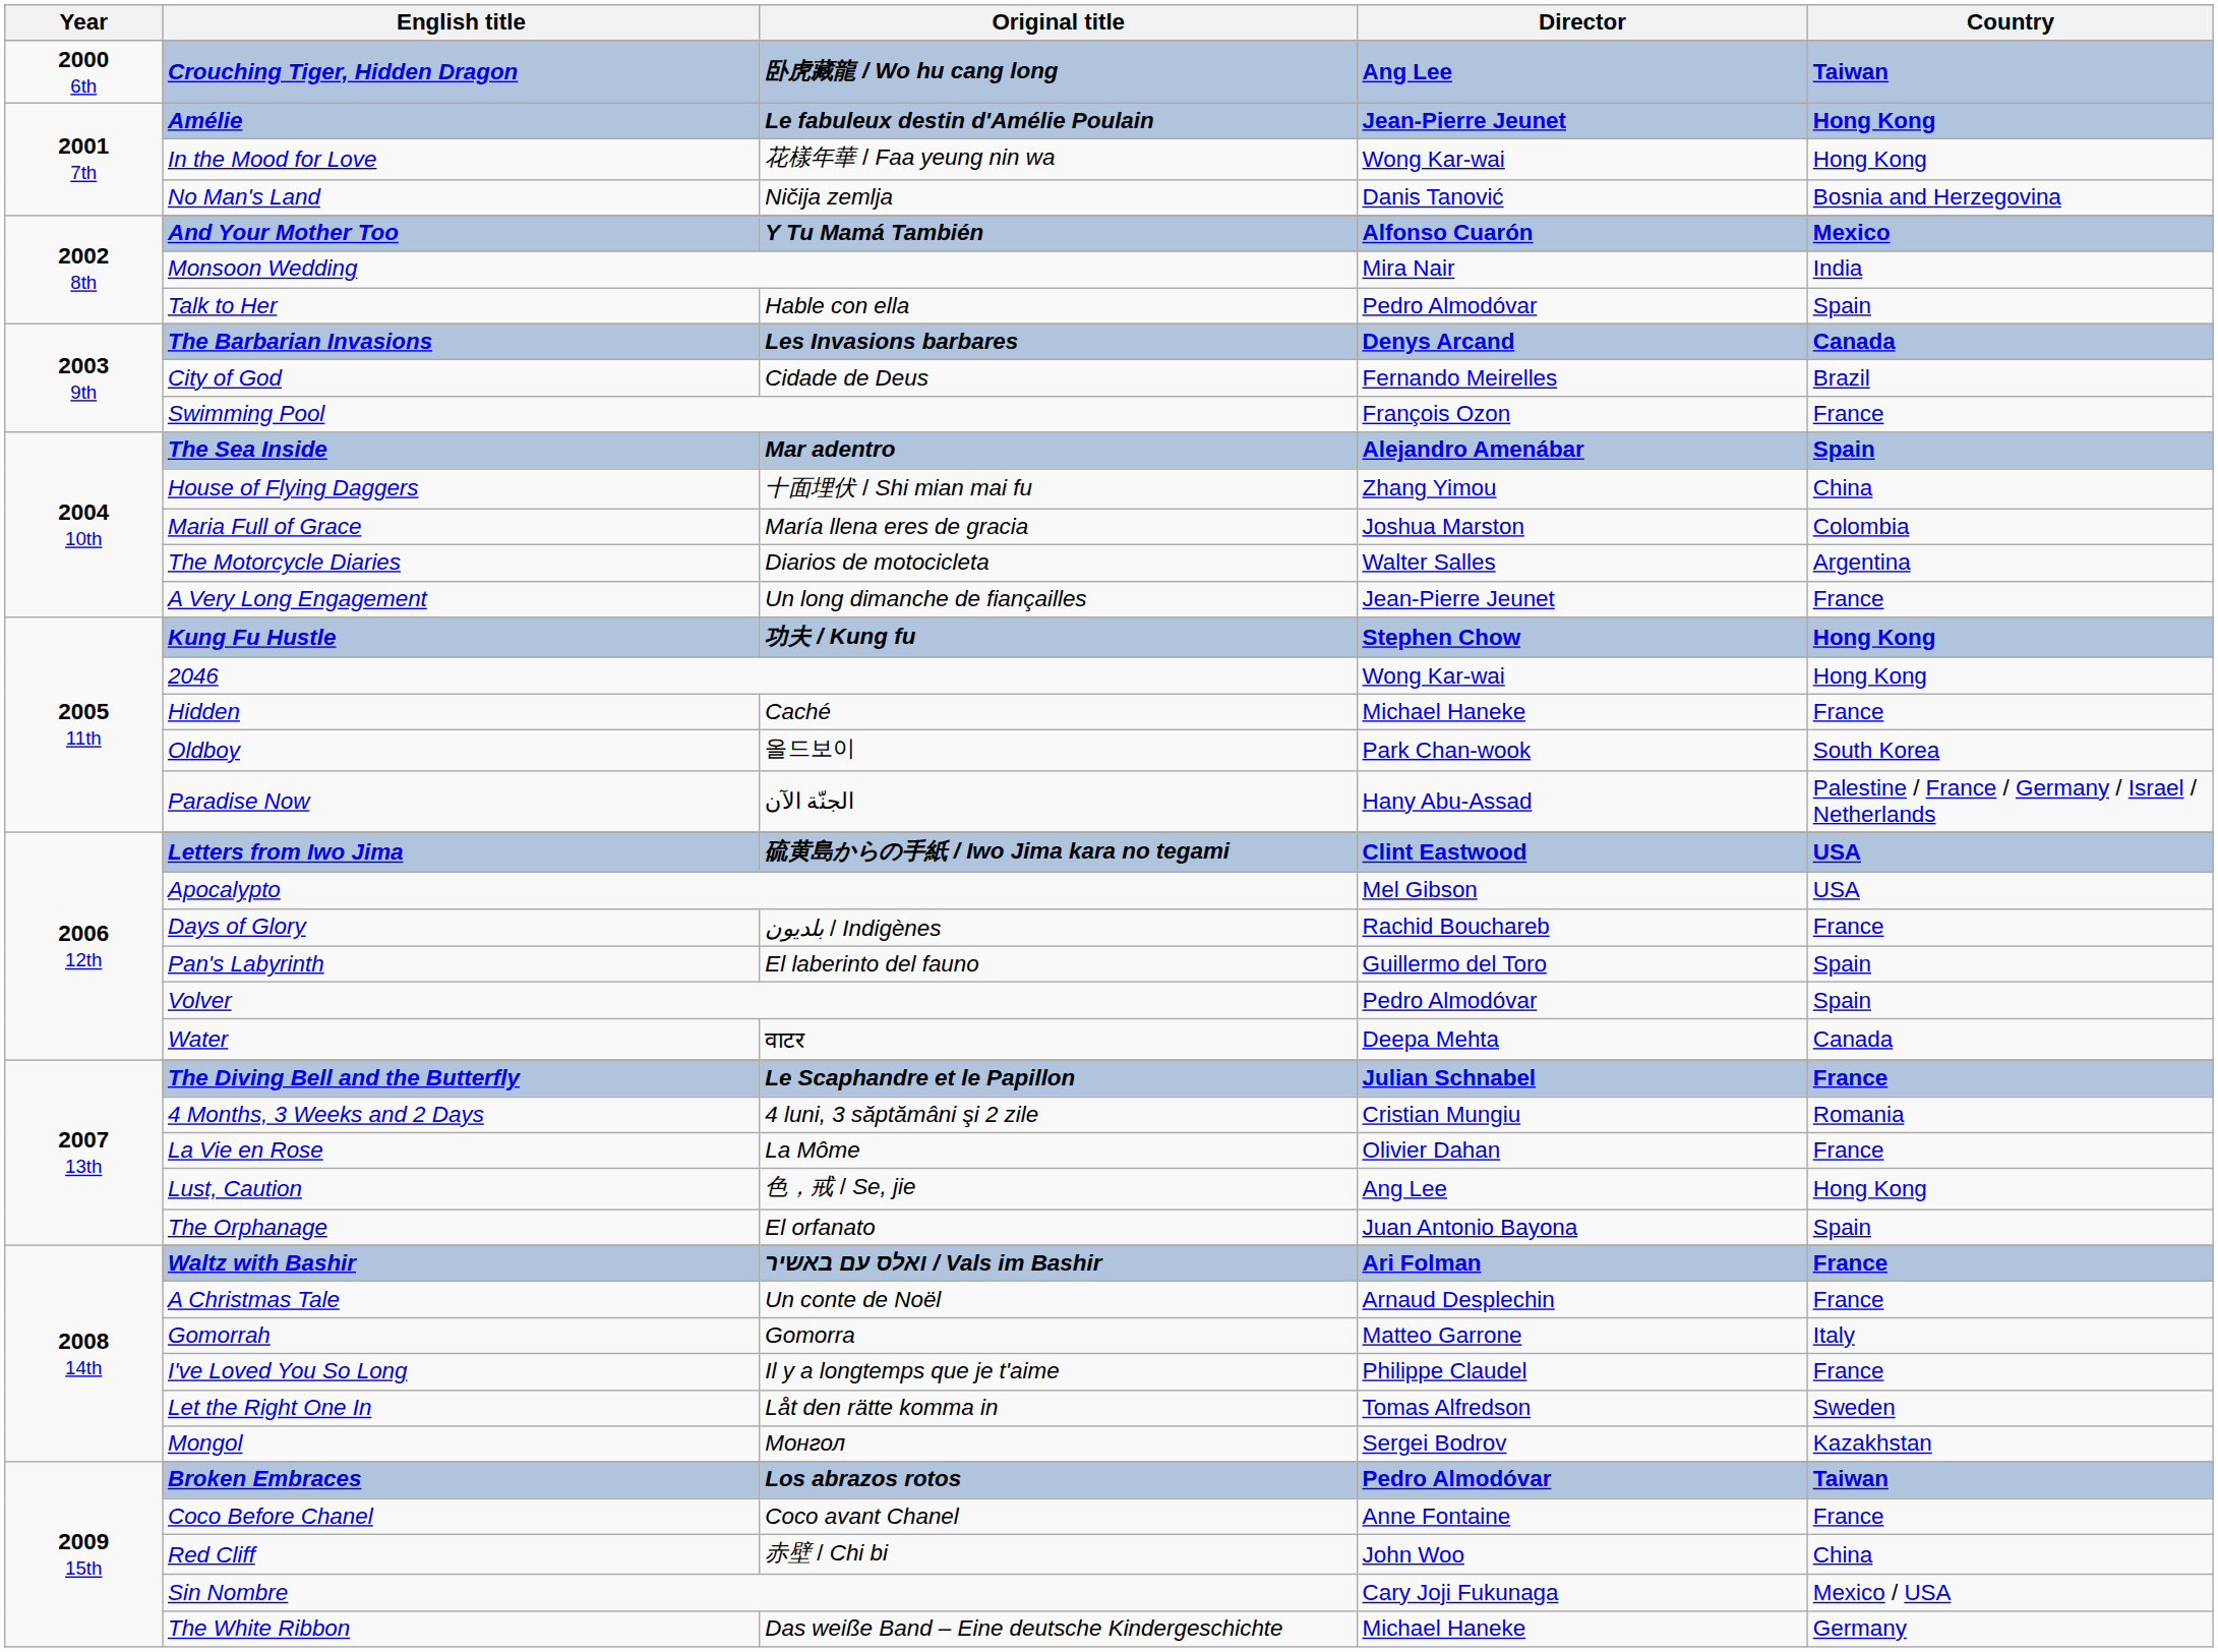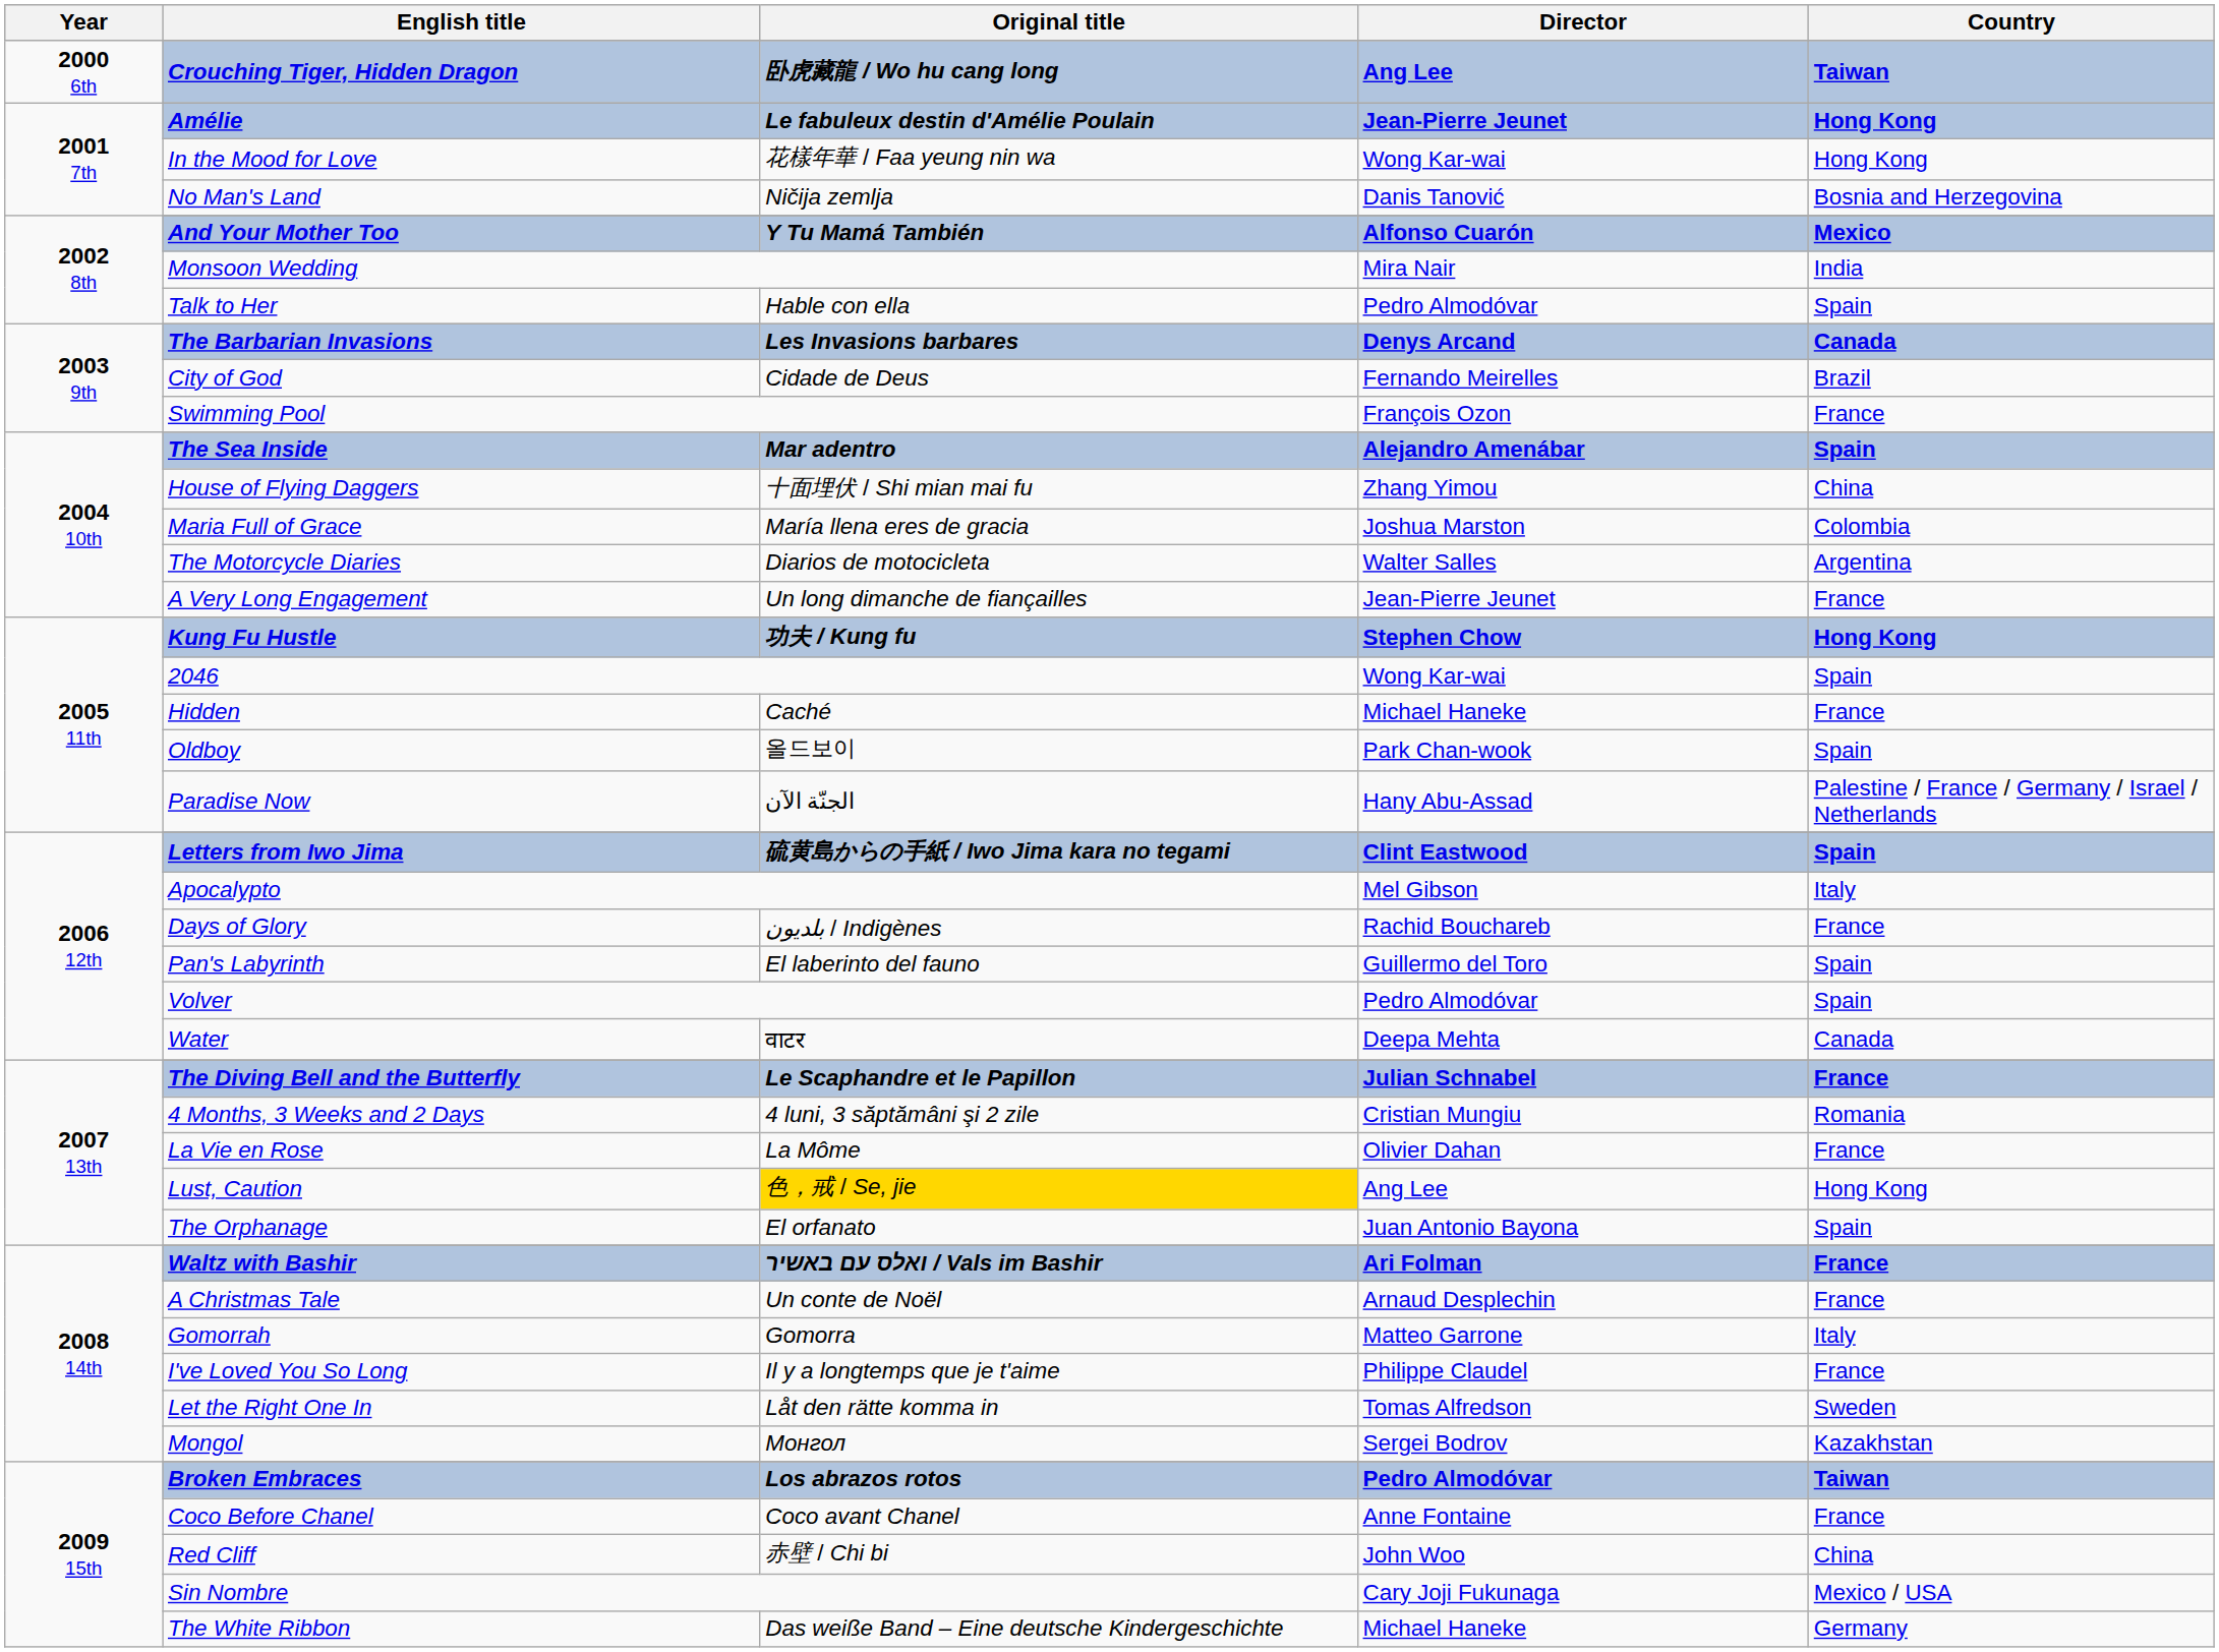2046 | Country: Hong Kong -> Spain
Oldboy | Country: South Korea -> Spain
Letters from Iwo Jima | Country: USA -> Spain
Apocalypto | Country: USA -> Italy
Lust, Caution | Original title: no background -> gold background
